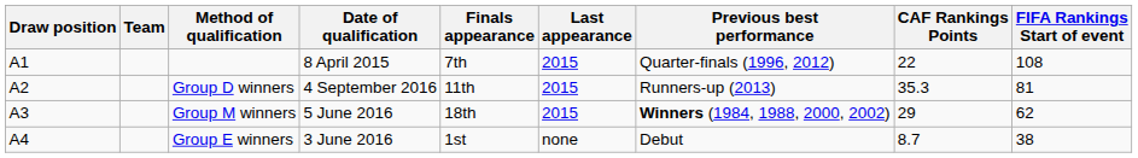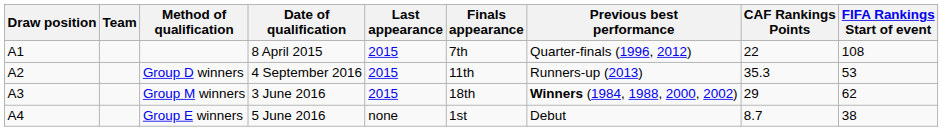columns swapped: Finals appearance <-> Last appearance
Group D winners | FIFA Rankings Start of event: 81 -> 53
Group M winners | Date of qualification: 5 June 2016 -> 3 June 2016
Group E winners | Date of qualification: 3 June 2016 -> 5 June 2016
